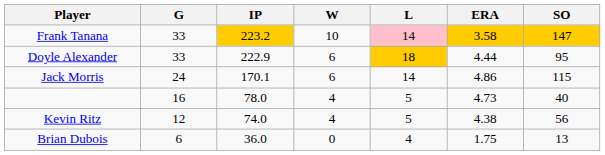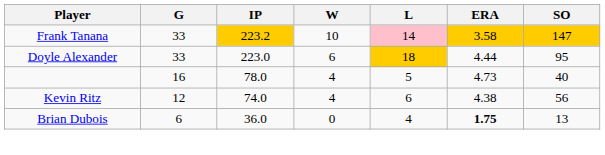Doyle Alexander | IP: 222.9 -> 223.0
- row: Jack Morris | 24 | 170.1 | 6 | 14 | 4.86 | 115
Kevin Ritz | L: 5 -> 6
Brian Dubois | ERA: normal -> bold
